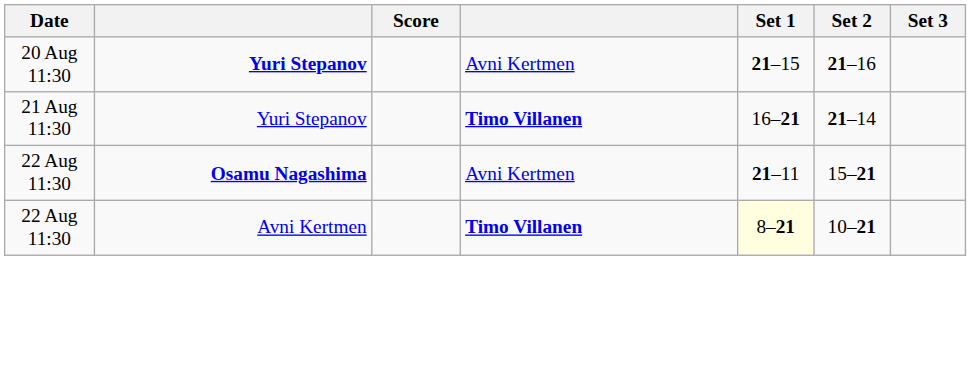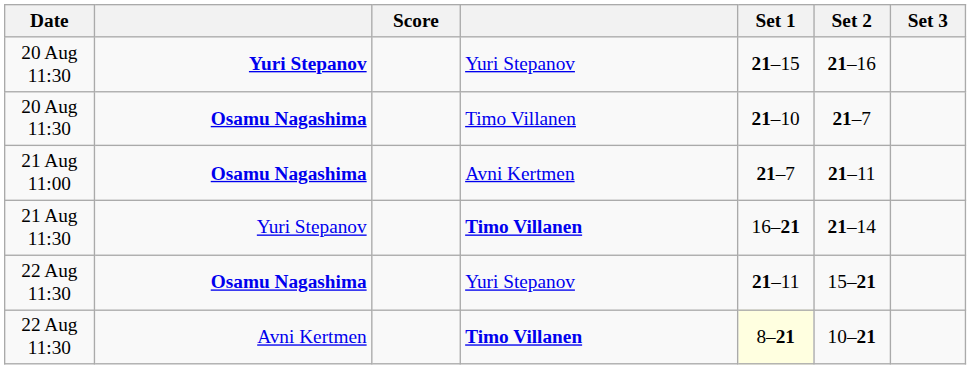20 Aug 11:30 / Yuri Stepanov | column 4: Avni Kertmen -> Yuri Stepanov
+ row: 20 Aug 11:30 | Osamu Nagashima | Timo Villanen | 21–10 | 21–7
+ row: 21 Aug 11:00 | Osamu Nagashima | Avni Kertmen | 21–7 | 21–11
22 Aug 11:30 / Osamu Nagashima | column 4: Avni Kertmen -> Yuri Stepanov
